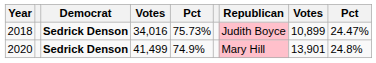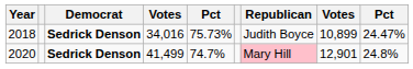2018 | Republican: pink background -> no background
2020 | column 5: 74.9% -> 74.7%
2020 | column 8: 13,901 -> 12,901
